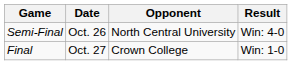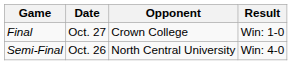rows swapped: Semi-Final <-> Final
